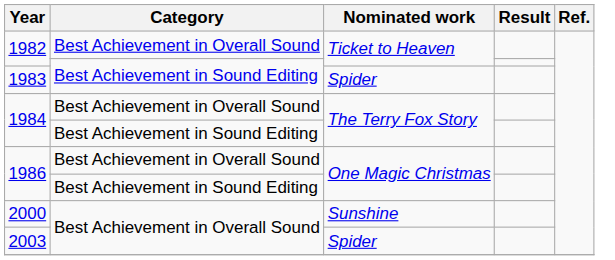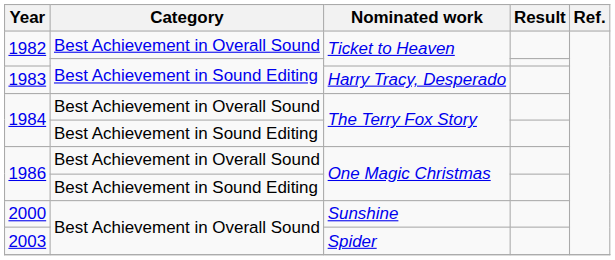1983 | Nominated work: Spider -> Harry Tracy, Desperado
